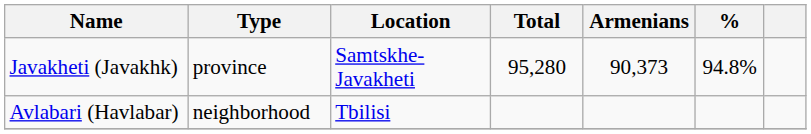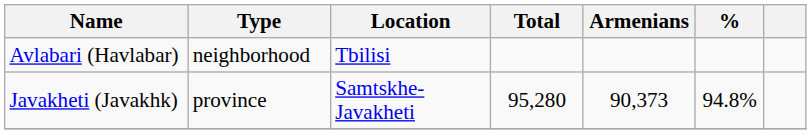rows swapped: Avlabari (Havlabar) <-> Javakheti (Javakhk)
